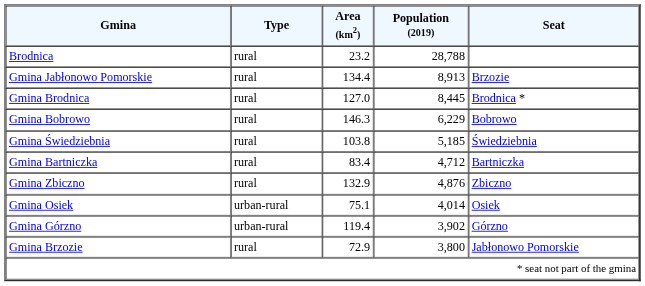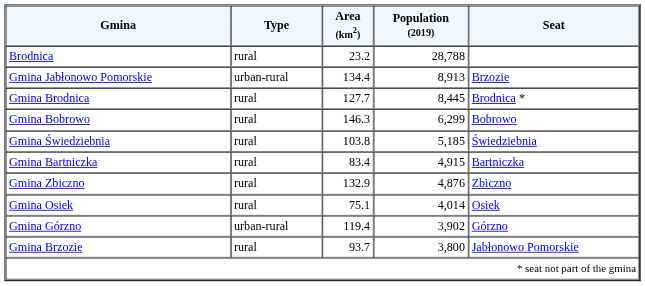Gmina Jabłonowo Pomorskie | Type: rural -> urban-rural
Gmina Brodnica | Area (km2): 127.0 -> 127.7
Gmina Bobrowo | Population (2019): 6,229 -> 6,299
Gmina Bartniczka | Population (2019): 4,712 -> 4,915
Gmina Osiek | Type: urban-rural -> rural
Gmina Brzozie | Area (km2): 72.9 -> 93.7
